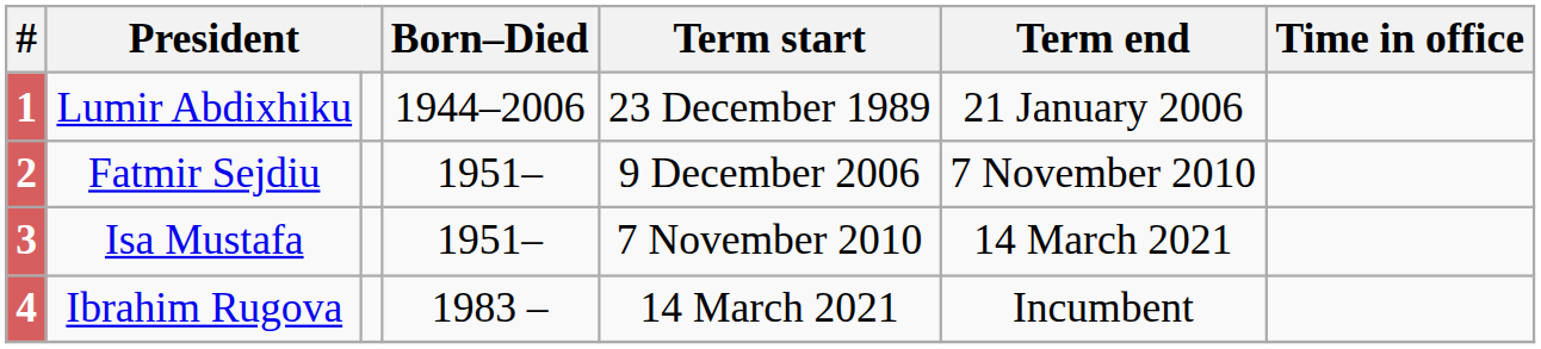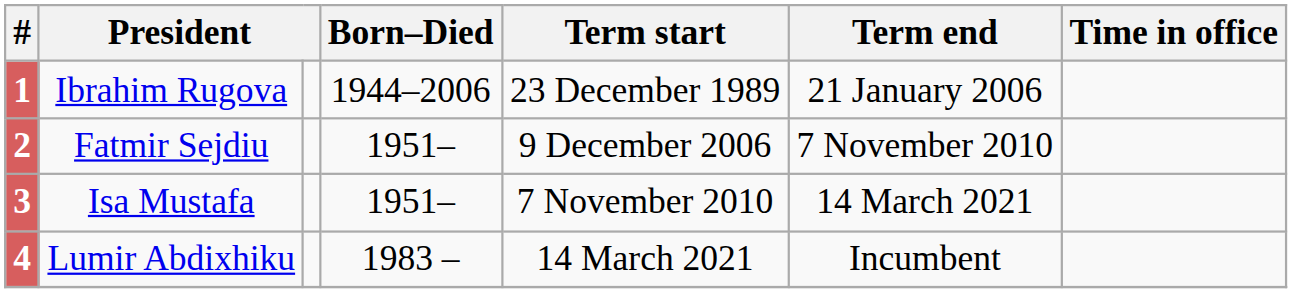1 | column 2: Lumir Abdixhiku -> Ibrahim Rugova
4 | column 2: Ibrahim Rugova -> Lumir Abdixhiku
